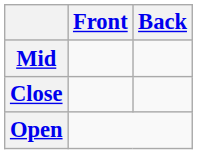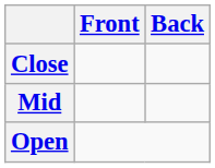rows swapped: Close <-> Mid
